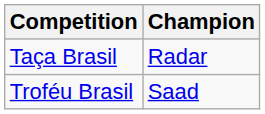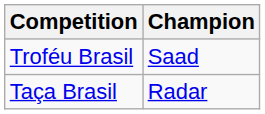rows swapped: Taça Brasil <-> Troféu Brasil
